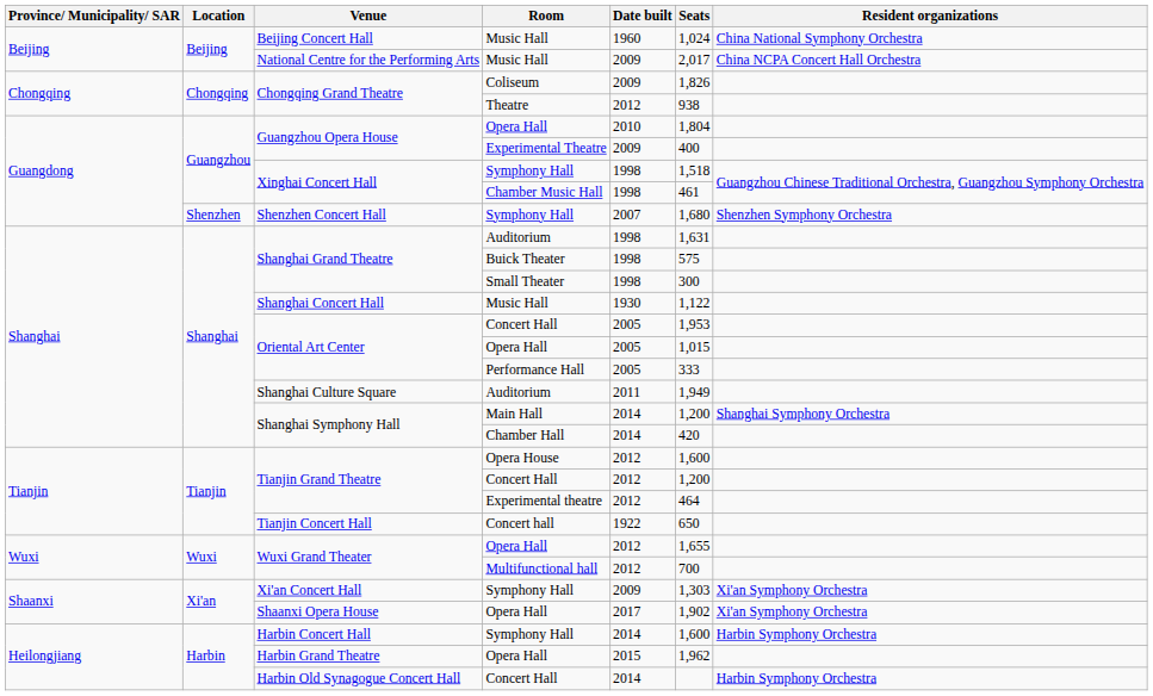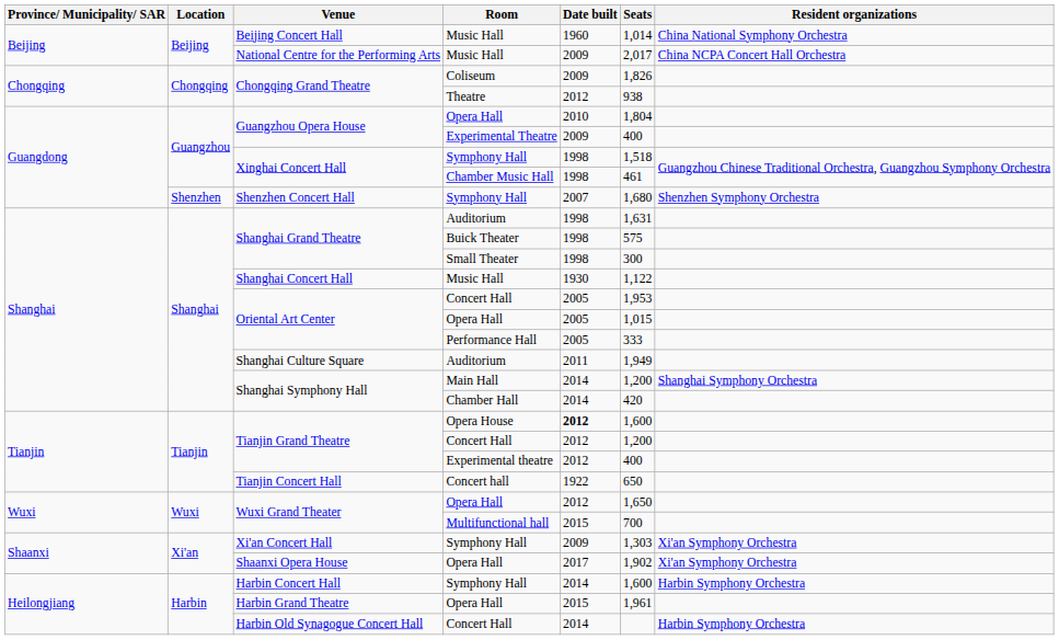Beijing Concert Hall | Seats: 1,024 -> 1,014
Tianjin Grand Theatre / Opera House | Date built: normal -> bold
Tianjin Grand Theatre / Experimental theatre | Seats: 464 -> 400
Wuxi Grand Theater / Opera Hall | Seats: 1,655 -> 1,650
Wuxi Grand Theater / Multifunctional hall | Date built: 2012 -> 2015
Harbin Grand Theatre | Seats: 1,962 -> 1,961
